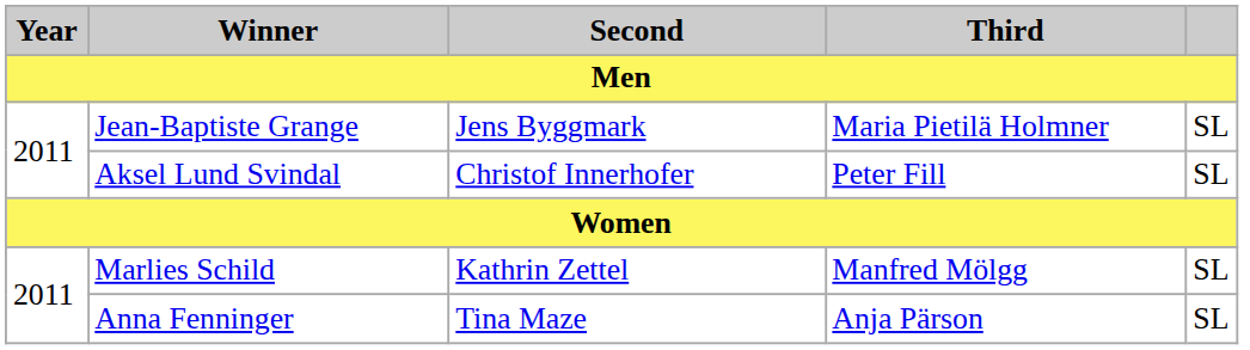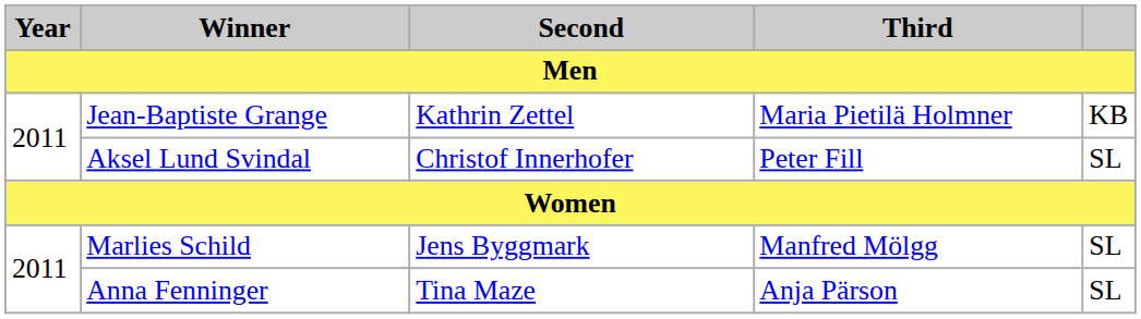Jean-Baptiste Grange | Second: Jens Byggmark -> Kathrin Zettel
Jean-Baptiste Grange | column 5: SL -> KB
Marlies Schild | Second: Kathrin Zettel -> Jens Byggmark
